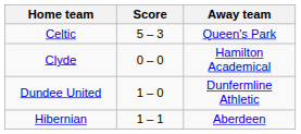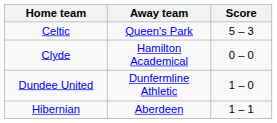columns swapped: Score <-> Away team
